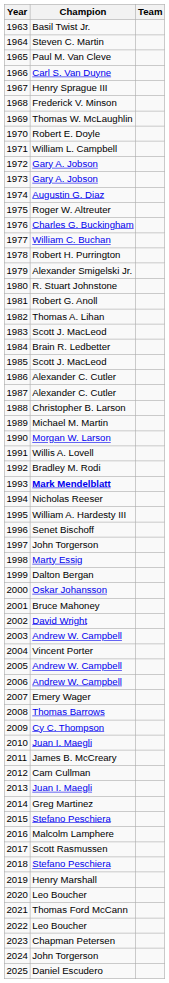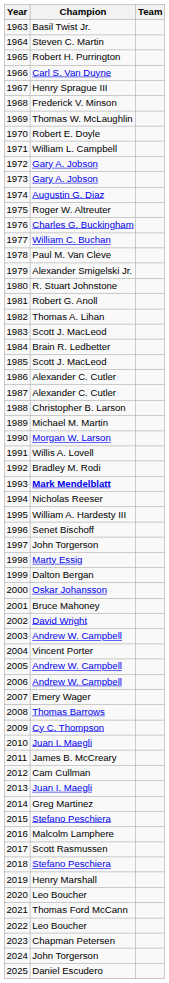1965 | Champion: Paul M. Van Cleve -> Robert H. Purrington
1978 | Champion: Robert H. Purrington -> Paul M. Van Cleve
